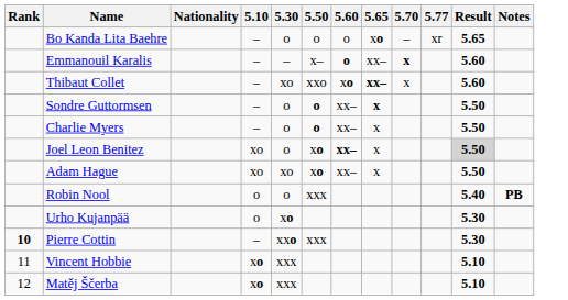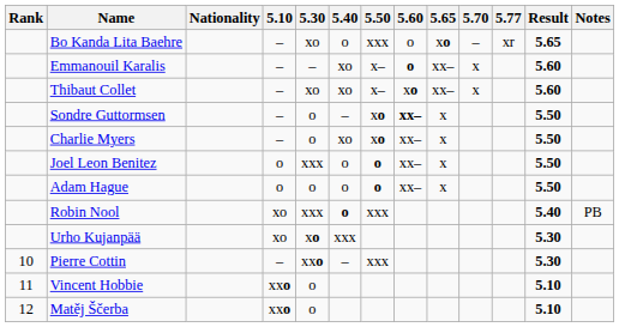+ column: 5.40 | o | xo | xo | – | xo | o | o | o | xxx | –
Bo Kanda Lita Baehre | 5.30: o -> xo
Bo Kanda Lita Baehre | 5.50: o -> xxx
Emmanouil Karalis | 5.70: bold -> normal
Thibaut Collet | 5.50: xxo -> x–
Thibaut Collet | 5.65: bold -> normal
Sondre Guttormsen | 5.50: o -> xo
Sondre Guttormsen | 5.60: normal -> bold
Sondre Guttormsen | 5.65: bold -> normal
Charlie Myers | 5.50: o -> xo
Joel Leon Benitez | 5.10: xo -> o
Joel Leon Benitez | 5.30: o -> xxx
Joel Leon Benitez | 5.50: xo -> o
Joel Leon Benitez | 5.60: bold -> normal
Joel Leon Benitez | Result: lightgrey background -> no background
Adam Hague | 5.10: xo -> o
Adam Hague | 5.30: xo -> o
Adam Hague | 5.50: xo -> o
Robin Nool | 5.10: o -> xo
Robin Nool | 5.30: o -> xxx
Robin Nool | Notes: bold -> normal
Urho Kujanpää | 5.10: o -> xo
Pierre Cottin | Rank: bold -> normal
Vincent Hobbie | 5.10: xo -> xxo
Vincent Hobbie | 5.30: xxx -> o
Matěj Ščerba | 5.10: xo -> xxo
Matěj Ščerba | 5.30: xxx -> o
